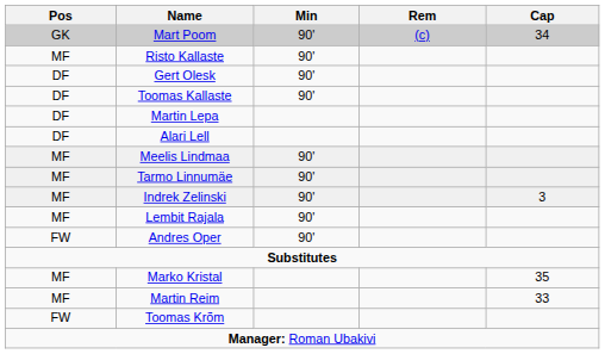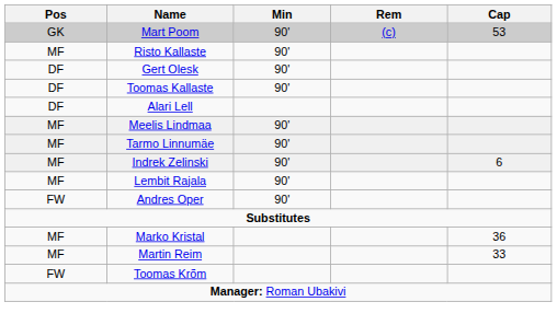Mart Poom | Cap: 34 -> 53
- row: DF | Martin Lepa
Indrek Zelinski | Cap: 3 -> 6
Marko Kristal | Cap: 35 -> 36
